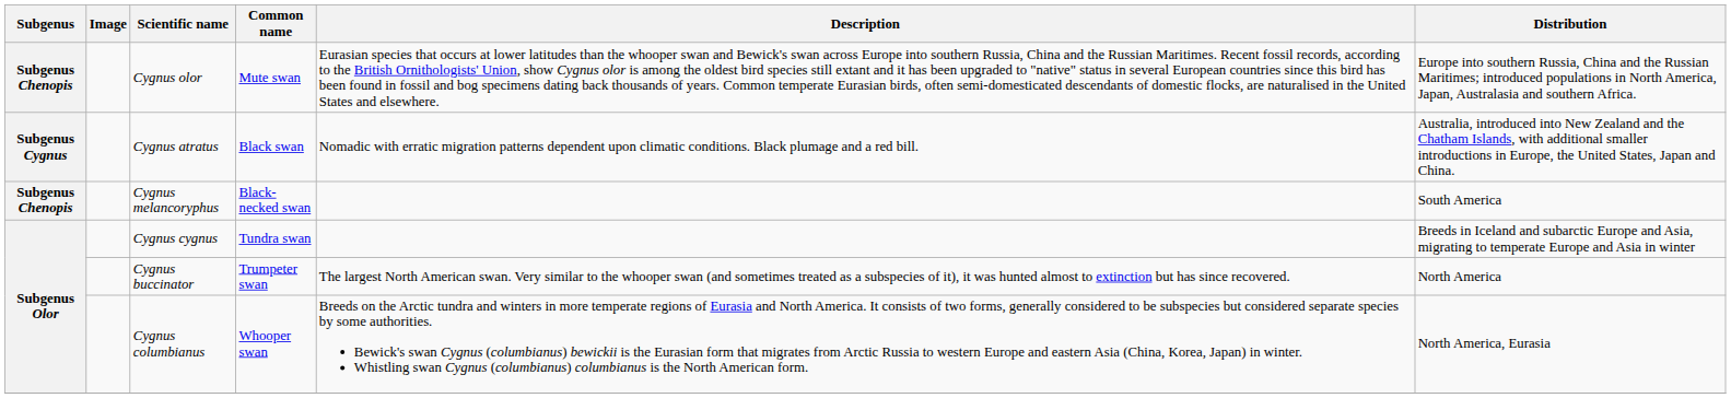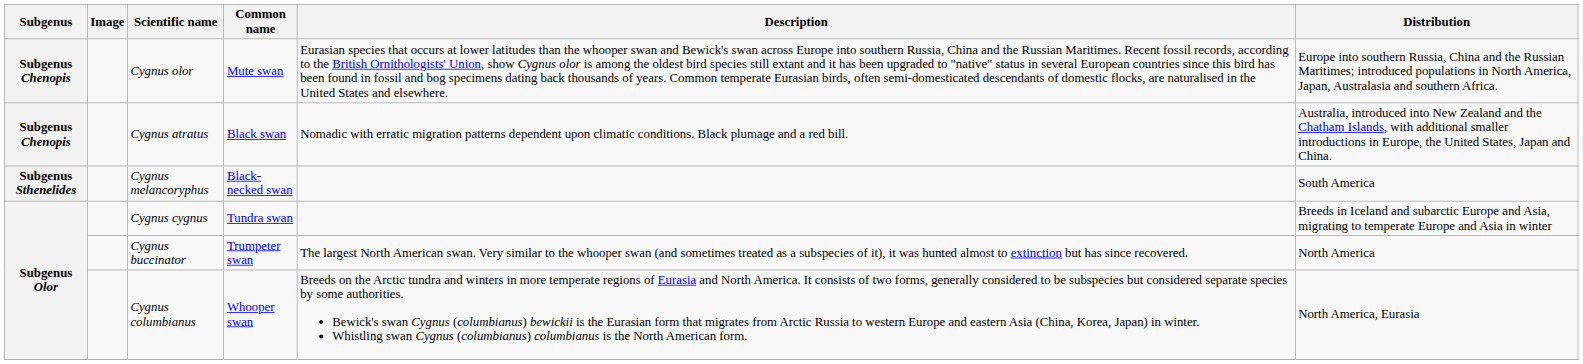Cygnus atratus | Subgenus: Subgenus Cygnus -> Subgenus Chenopis
Cygnus melancoryphus | Subgenus: Subgenus Chenopis -> Subgenus Sthenelides
